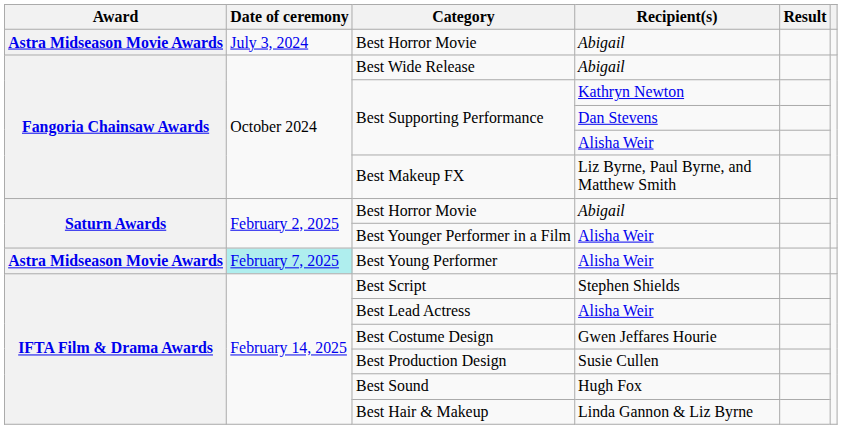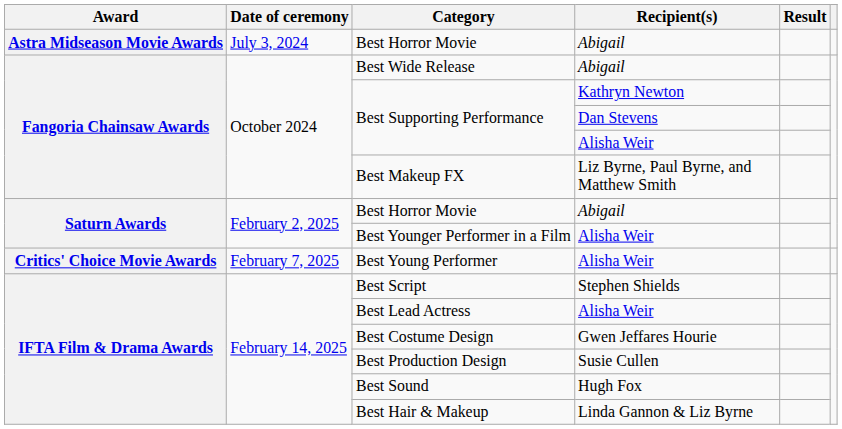Best Young Performer | Award: Astra Midseason Movie Awards -> Critics' Choice Movie Awards
Best Young Performer | Date of ceremony: paleturquoise background -> no background
